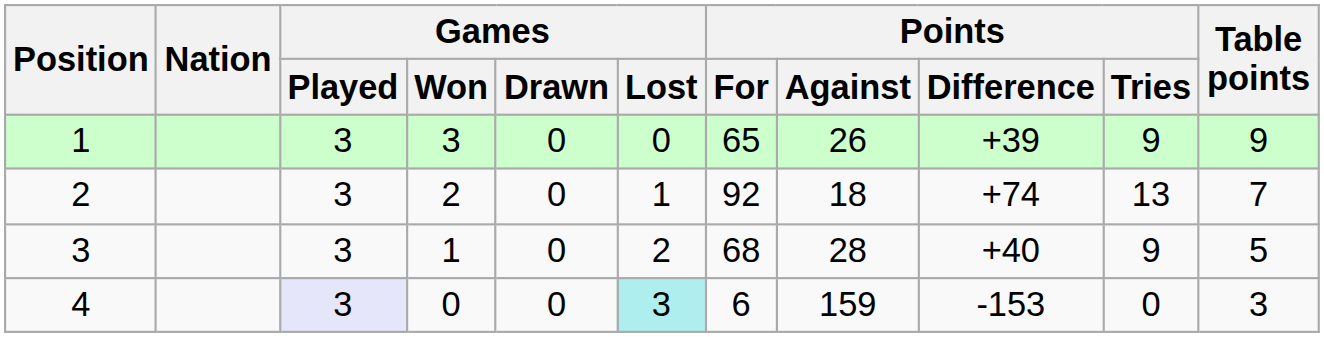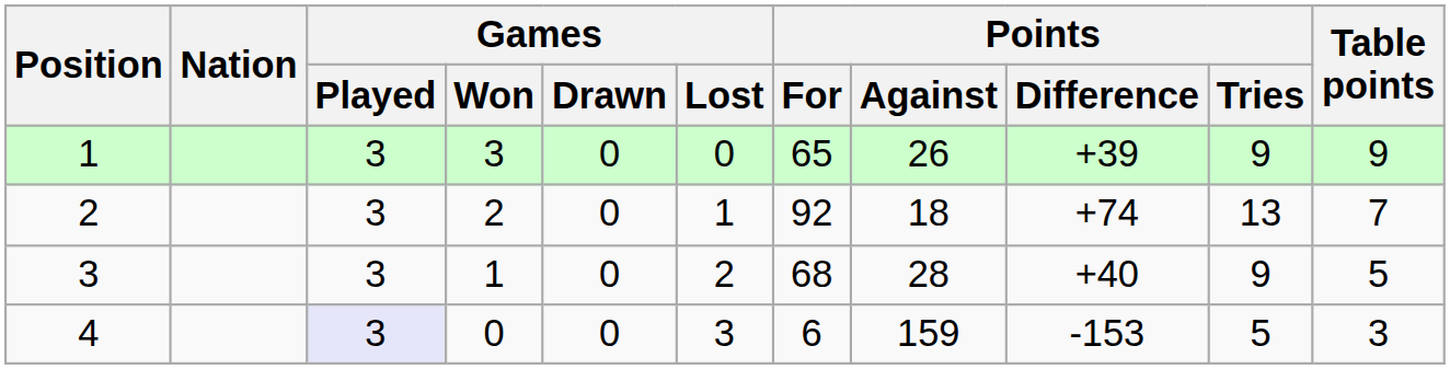4 | Games / Lost: paleturquoise background -> no background
4 | Points / Tries: 0 -> 5
